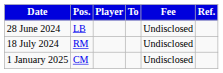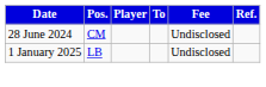28 June 2024 | Pos.: LB -> CM
- row: 18 July 2024 | RM | Undisclosed
1 January 2025 | Pos.: CM -> LB
